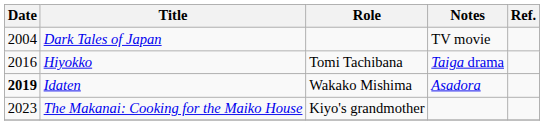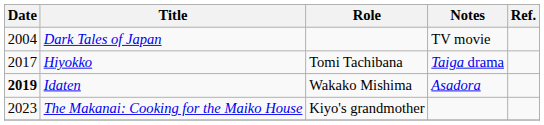Hiyokko | Date: 2016 -> 2017
